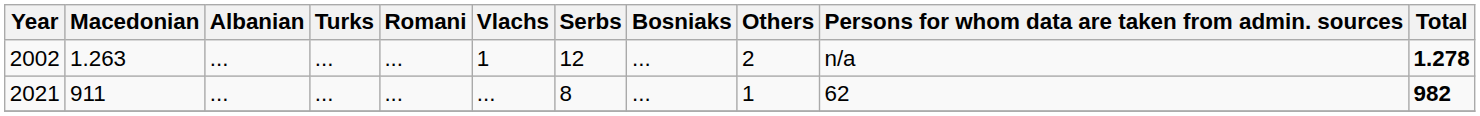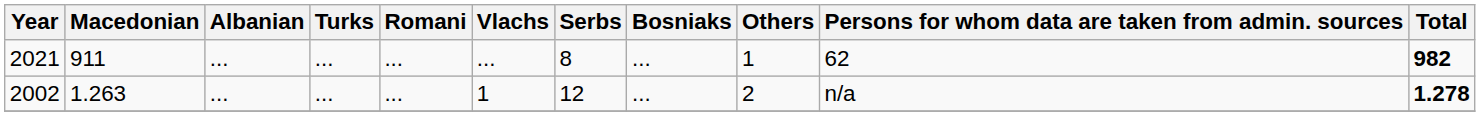rows swapped: 2002 <-> 2021
